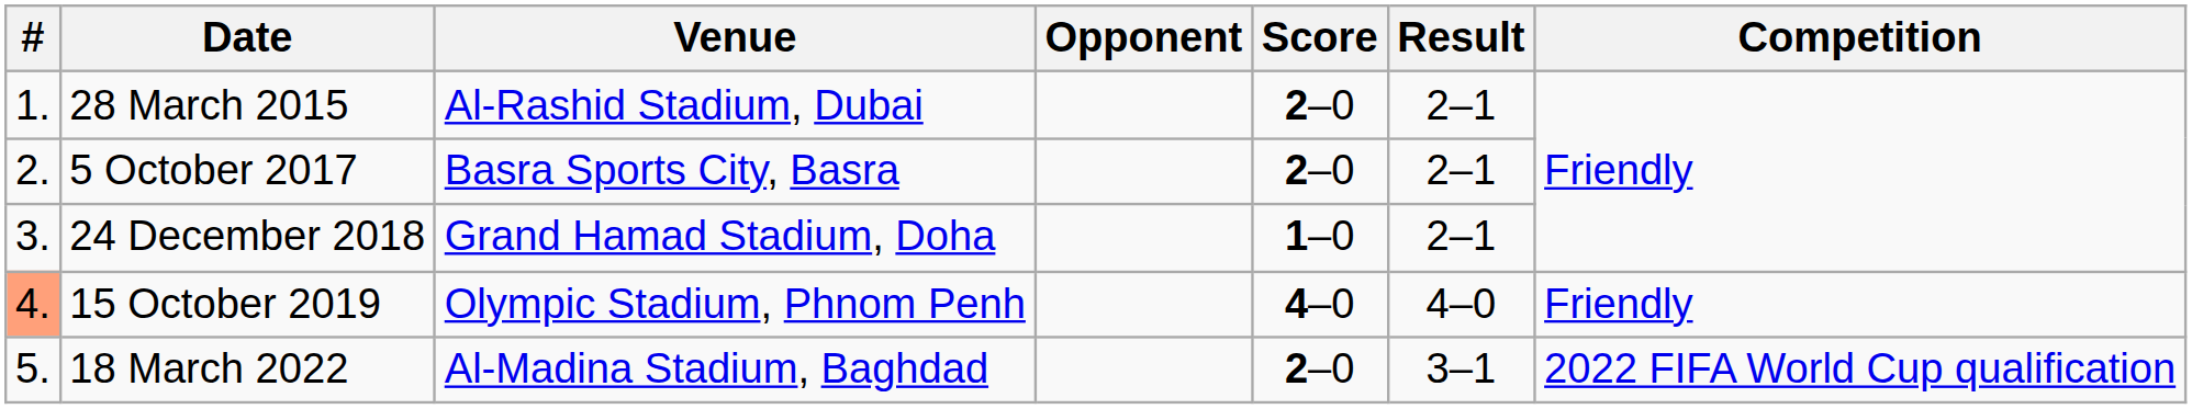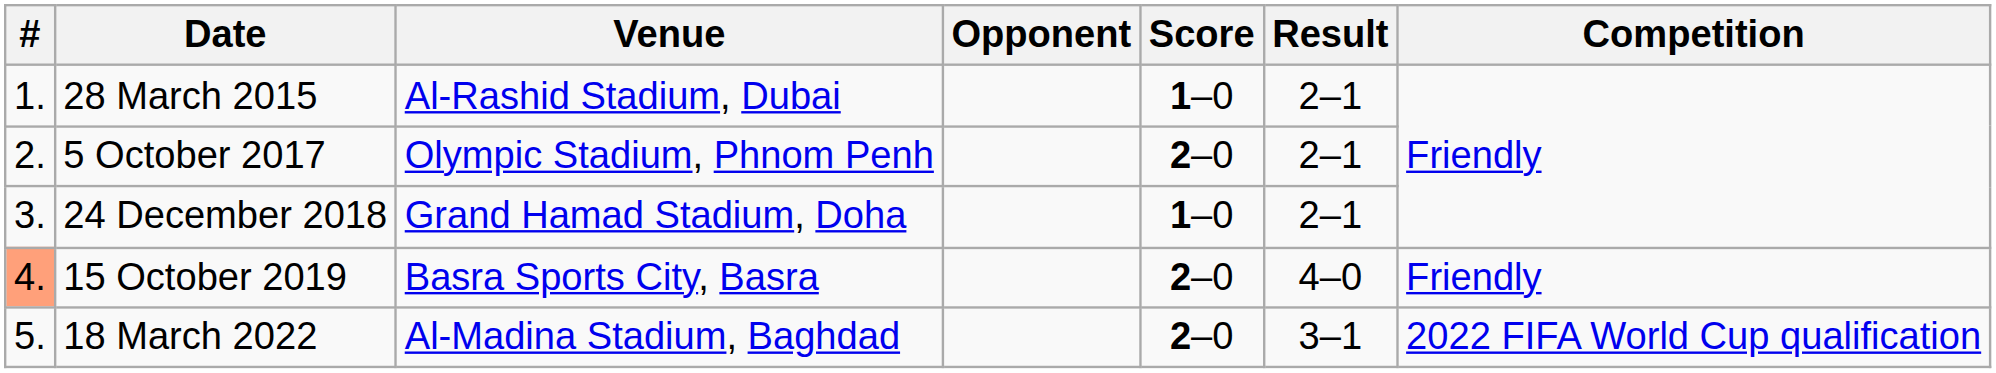28 March 2015 | Score: 2–0 -> 1–0
5 October 2017 | Venue: Basra Sports City, Basra -> Olympic Stadium, Phnom Penh
15 October 2019 | Venue: Olympic Stadium, Phnom Penh -> Basra Sports City, Basra
15 October 2019 | Score: 4–0 -> 2–0
